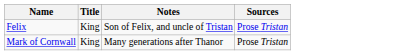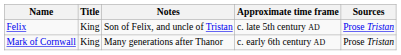+ column: Approximate time frame | c. late 5th century AD | c. early 6th century AD
